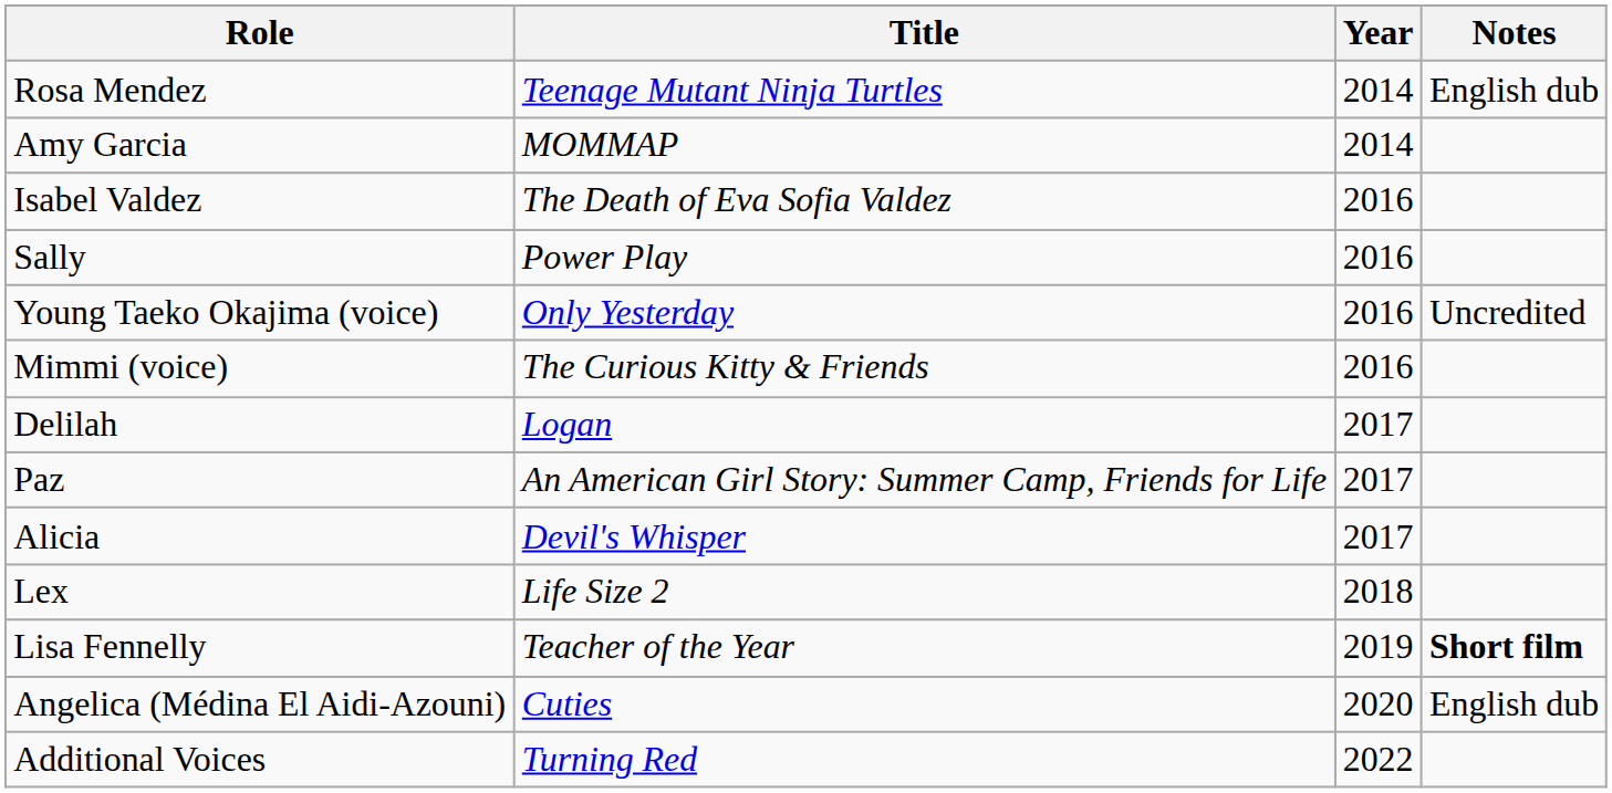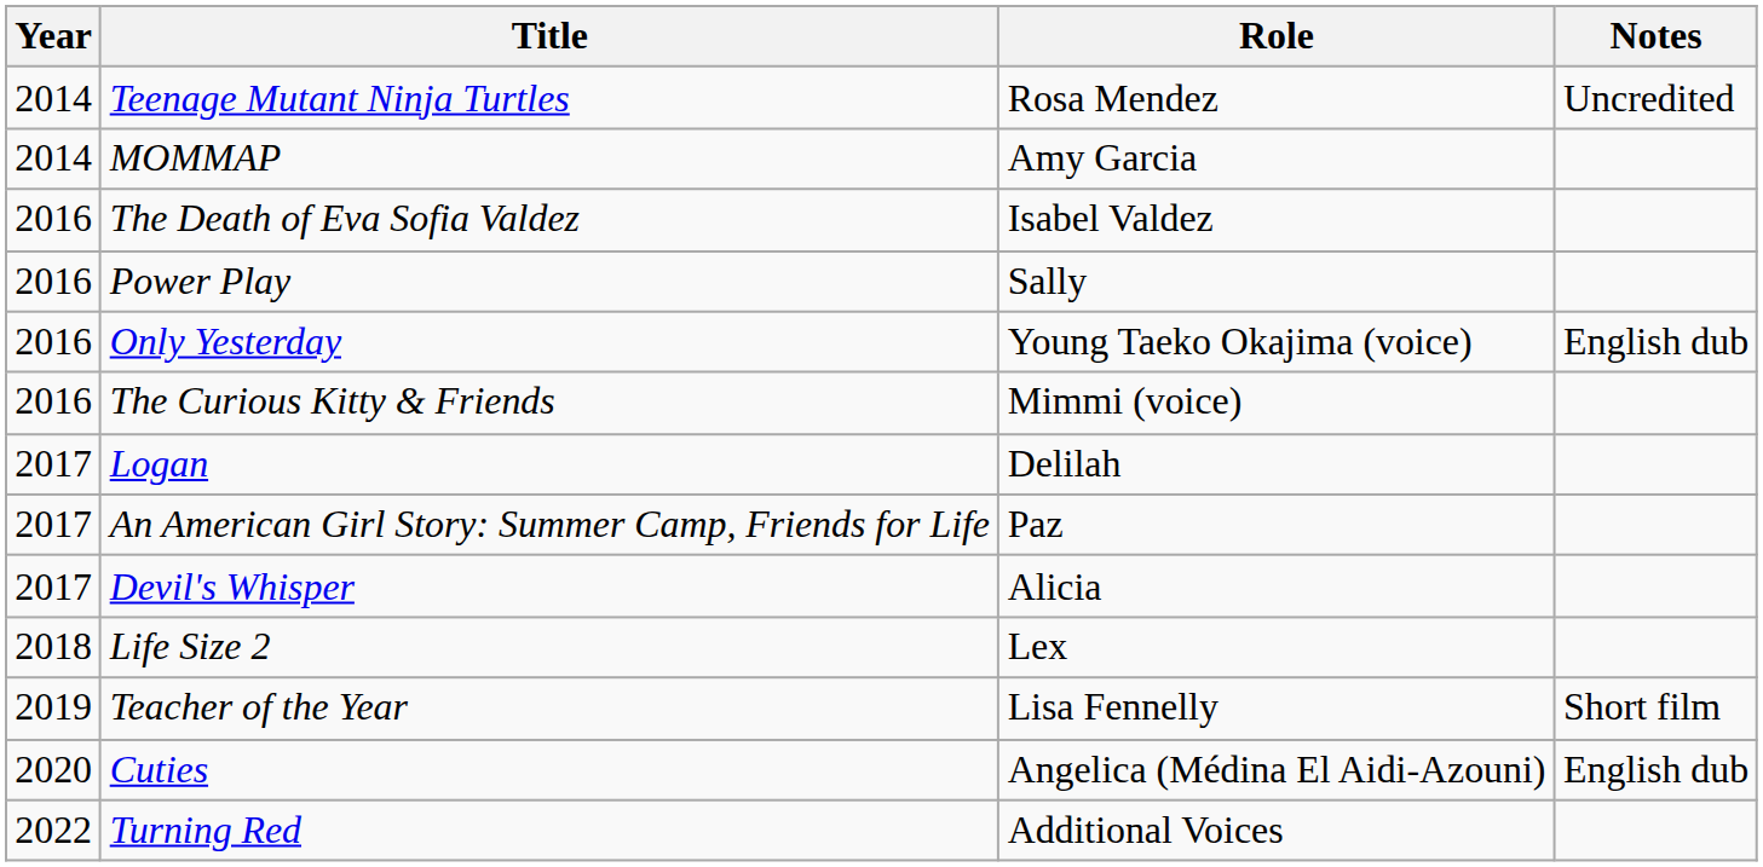columns swapped: Year <-> Role
Teenage Mutant Ninja Turtles | Notes: English dub -> Uncredited
Only Yesterday | Notes: Uncredited -> English dub
Teacher of the Year | Notes: bold -> normal
